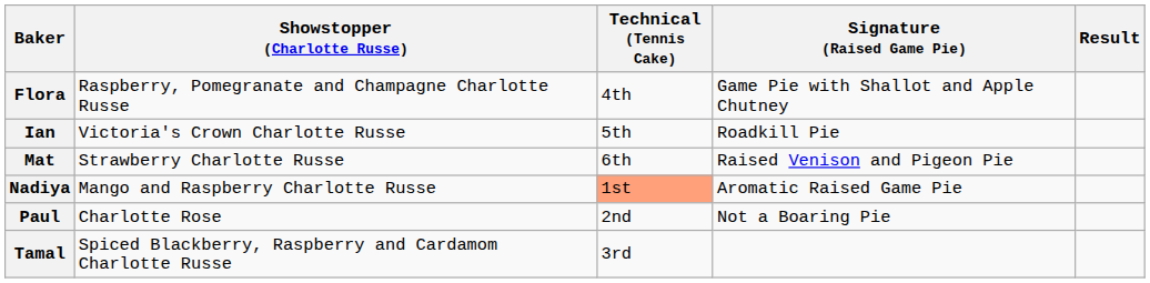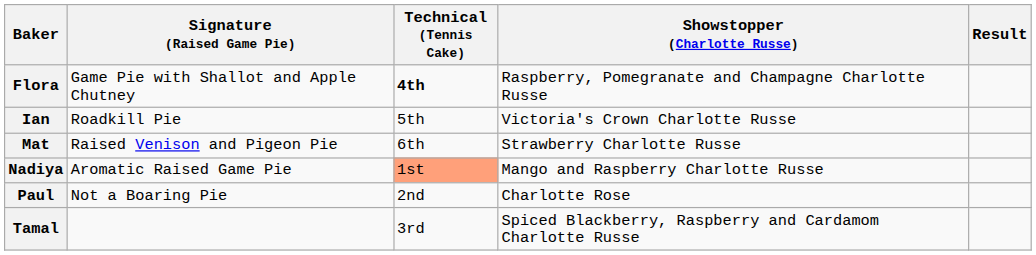columns swapped: Signature (Raised Game Pie) <-> Showstopper (Charlotte Russe)
Flora | Technical (Tennis Cake): normal -> bold
